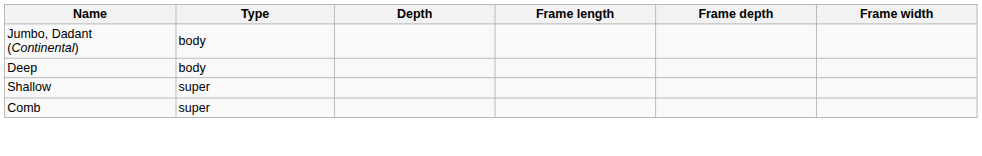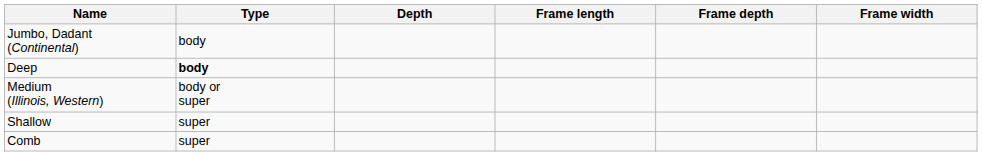Deep | Type: normal -> bold
+ row: Medium (Illinois, Western) | body or super
